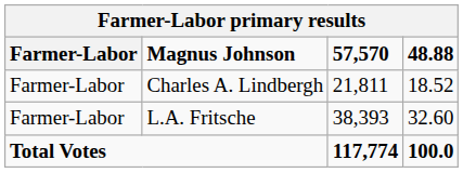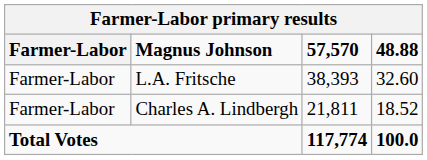rows swapped: L.A. Fritsche <-> Charles A. Lindbergh
